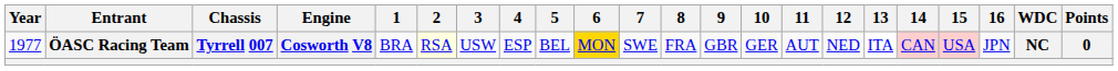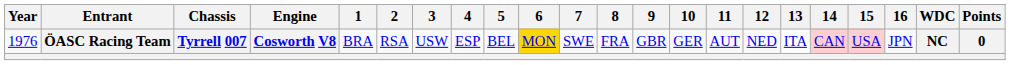ÖASC Racing Team | Year: 1977 -> 1976
ÖASC Racing Team | 2: lightyellow background -> no background
